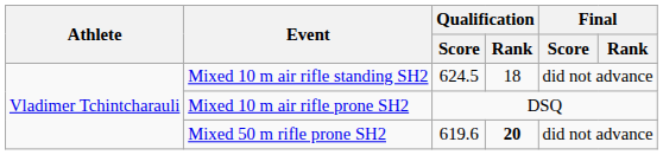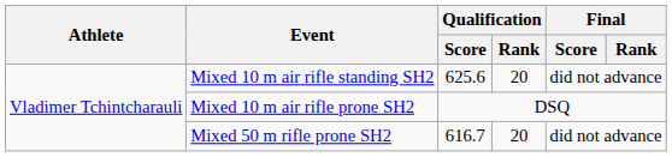Mixed 10 m air rifle standing SH2 | Qualification / Score: 624.5 -> 625.6
Mixed 10 m air rifle standing SH2 | Qualification / Rank: 18 -> 20
Mixed 50 m rifle prone SH2 | Qualification / Score: 619.6 -> 616.7
Mixed 50 m rifle prone SH2 | Qualification / Rank: bold -> normal
